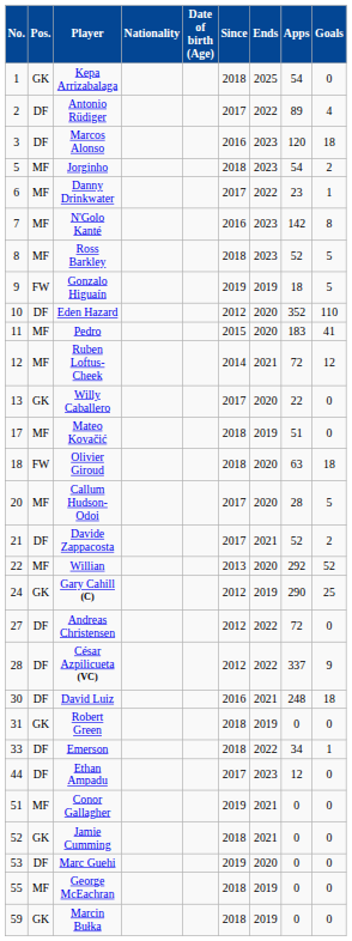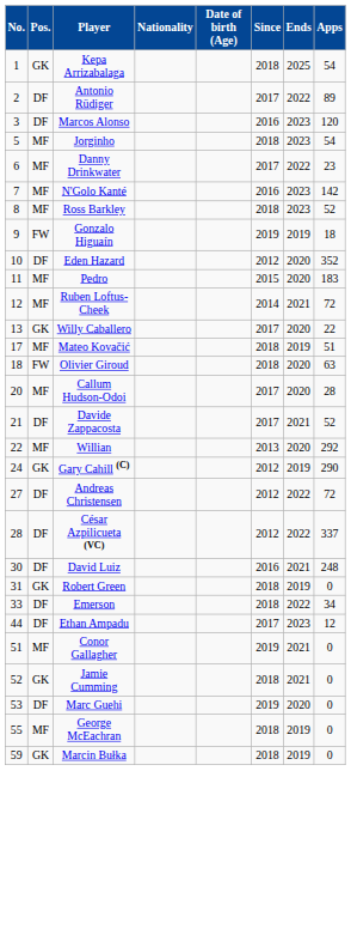- column: Goals | 0 | 4 | 18 | 2 | 1 | 8 | 5 | 5 | 110 | 41 | 12 | 0 | 0 | 18 | 5 | 2 | 52 | 25 | 0 | 9 | 18 | 0 | 1 | 0 | 0 | 0 | 0 | 0 | 0
